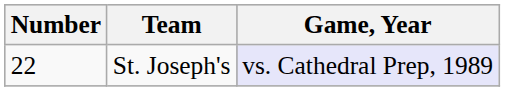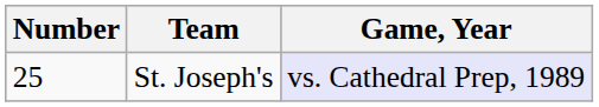St. Joseph's | Number: 22 -> 25
